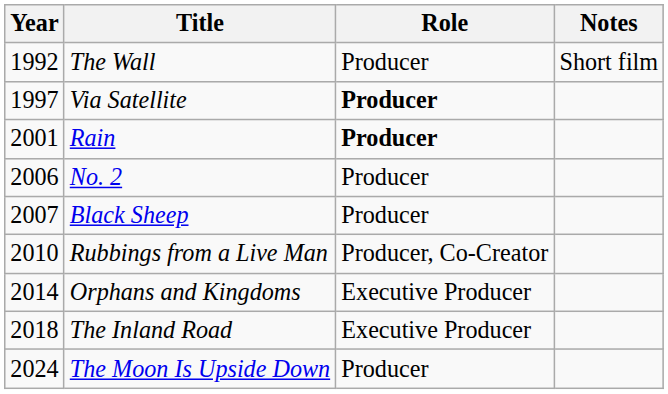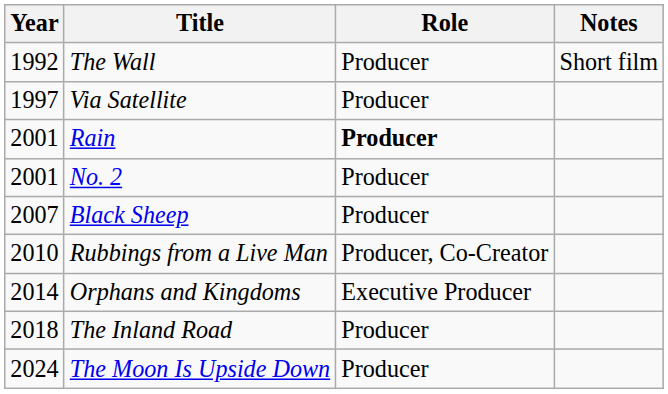Via Satellite | Role: bold -> normal
No. 2 | Year: 2006 -> 2001
The Inland Road | Role: Executive Producer -> Producer
